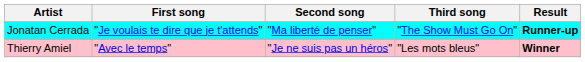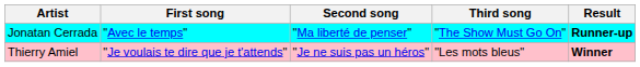Jonatan Cerrada | First song: "Je voulais te dire que je t'attends" -> "Avec le temps"
Thierry Amiel | First song: "Avec le temps" -> "Je voulais te dire que je t'attends"
